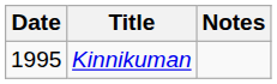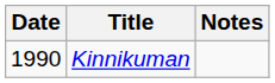Kinnikuman | Date: 1995 -> 1990
